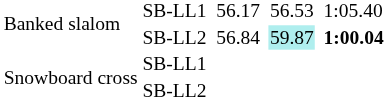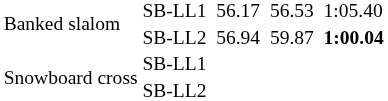Banked slalom / SB-LL2 | column 4: 56.84 -> 56.94
Banked slalom / SB-LL2 | column 6: paleturquoise background -> no background
